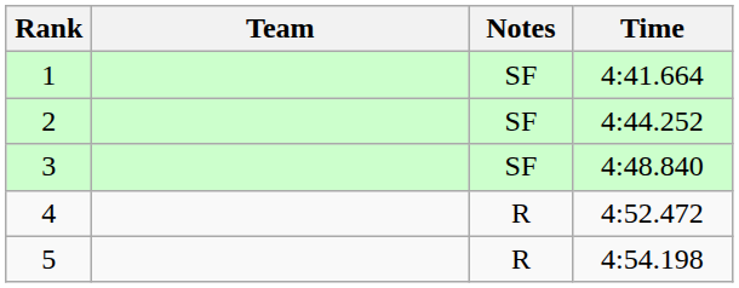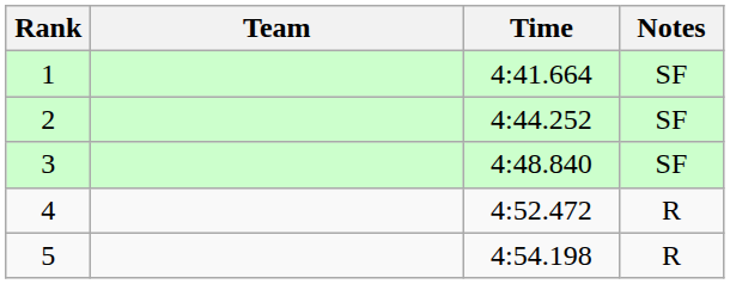columns swapped: Time <-> Notes
